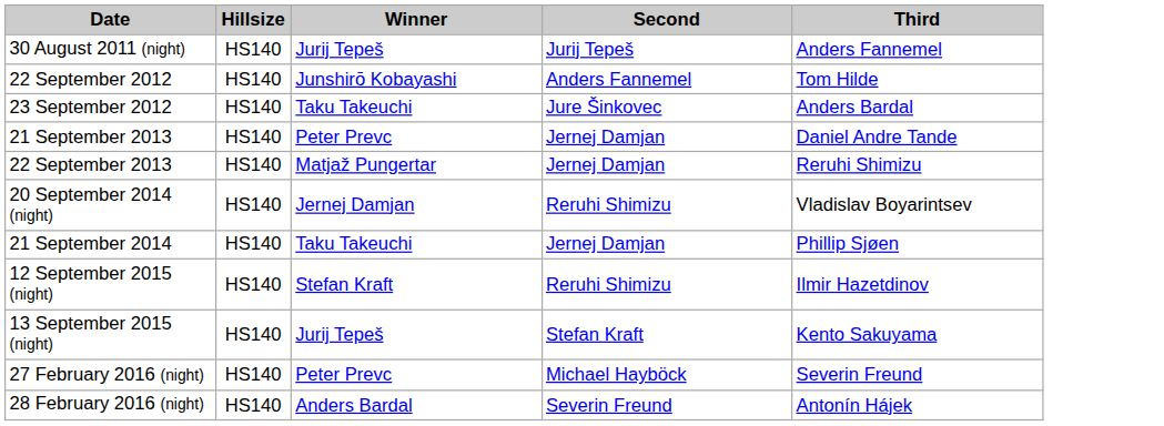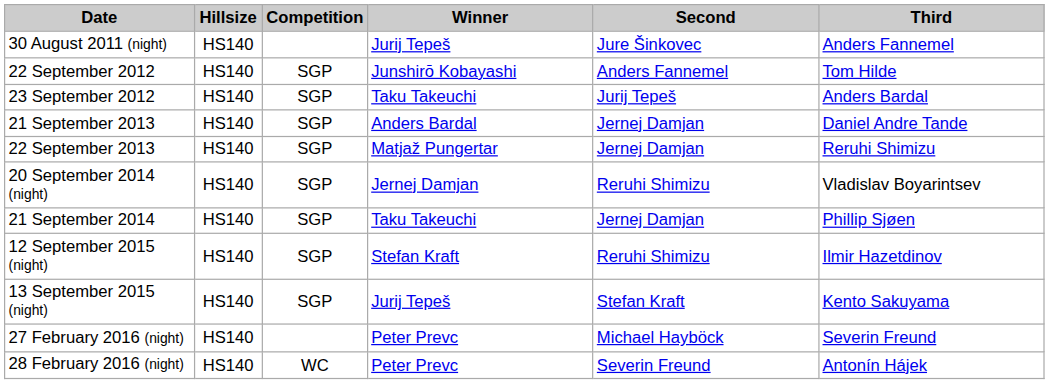+ column: Competition | SGP | SGP | SGP | SGP | SGP | SGP | SGP | SGP | WC
30 August 2011 (night) | Second: Jurij Tepeš -> Jure Šinkovec
23 September 2012 | Second: Jure Šinkovec -> Jurij Tepeš
21 September 2013 | Winner: Peter Prevc -> Anders Bardal
28 February 2016 (night) | Winner: Anders Bardal -> Peter Prevc
